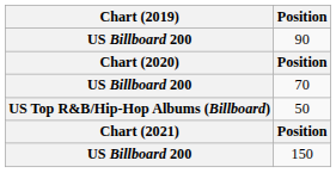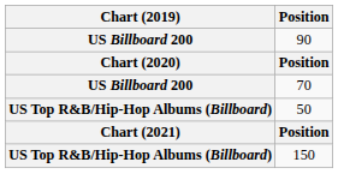150 | Chart (2019): US Billboard 200 -> US Top R&B/Hip-Hop Albums (Billboard)
